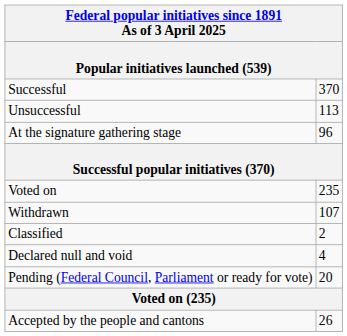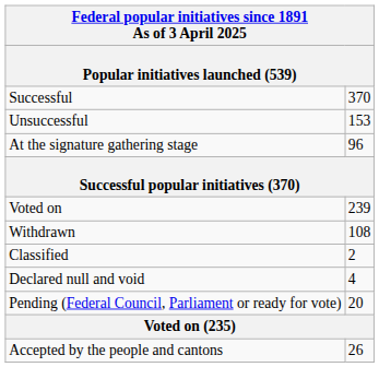Unsuccessful | column 2: 113 -> 153
Voted on | column 2: 235 -> 239
Withdrawn | column 2: 107 -> 108
